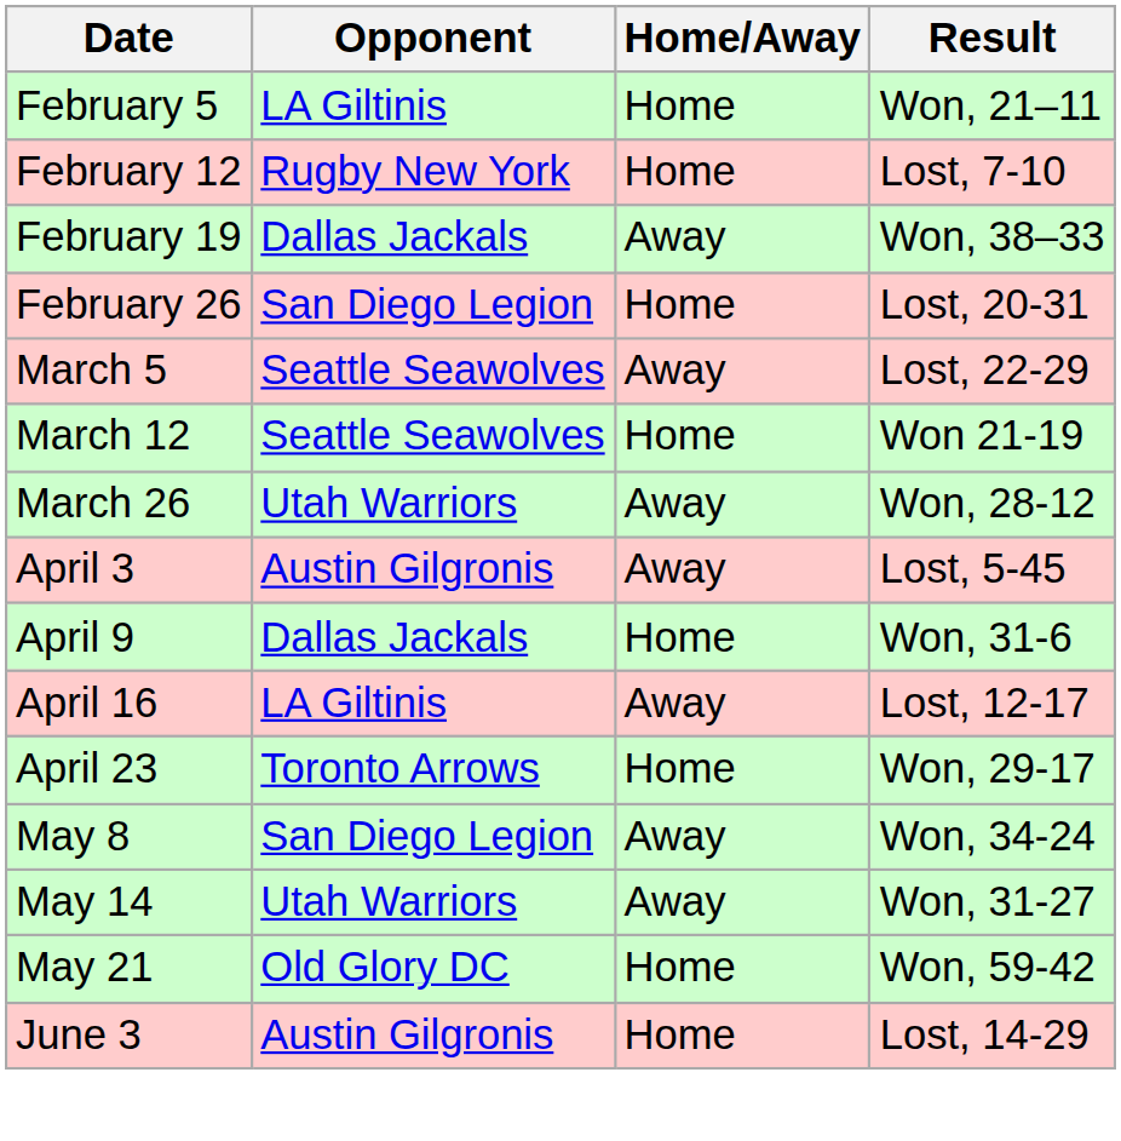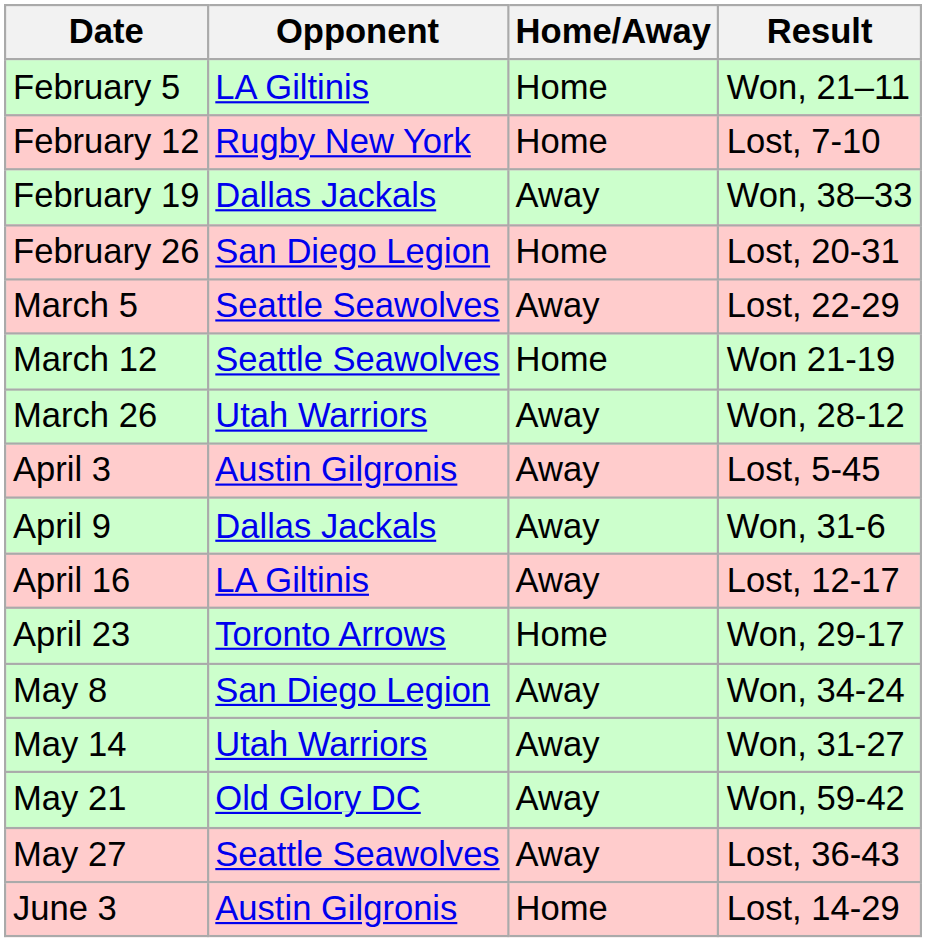April 9 | Home/Away: Home -> Away
May 21 | Home/Away: Home -> Away
+ row: May 27 | Seattle Seawolves | Away | Lost, 36-43
